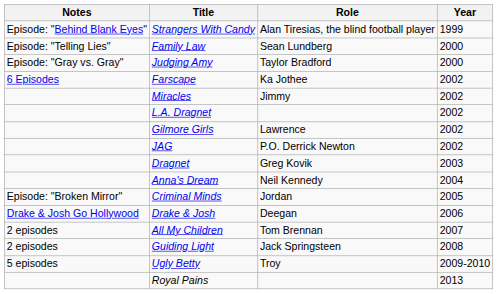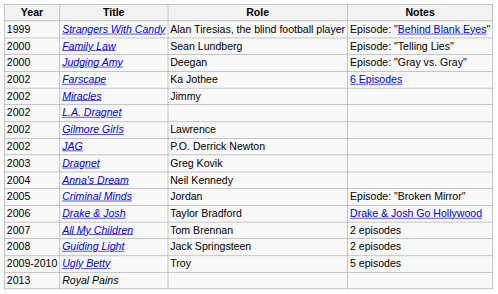columns swapped: Year <-> Notes
Judging Amy | Role: Taylor Bradford -> Deegan
Drake & Josh | Role: Deegan -> Taylor Bradford
